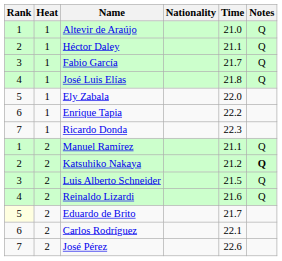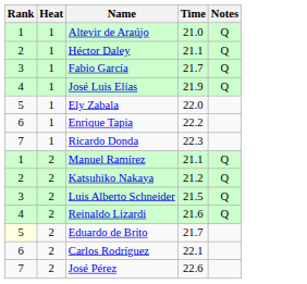- column: Nationality
José Luis Elías | Time: 21.8 -> 21.9
Katsuhiko Nakaya | Notes: bold -> normal
